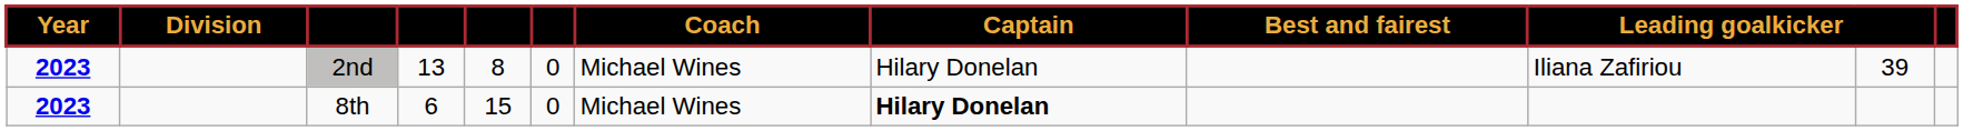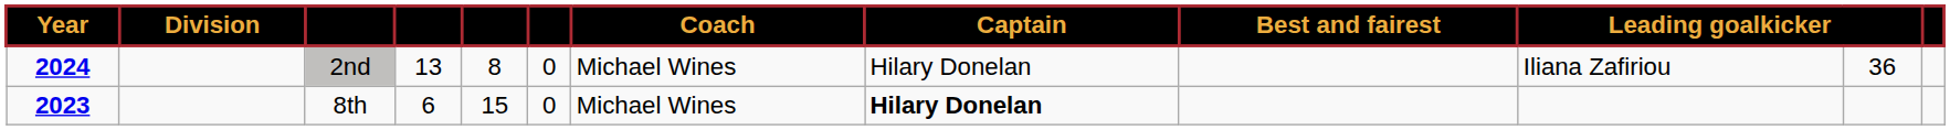2nd | Year: 2023 -> 2024
2nd | column 11: 39 -> 36
